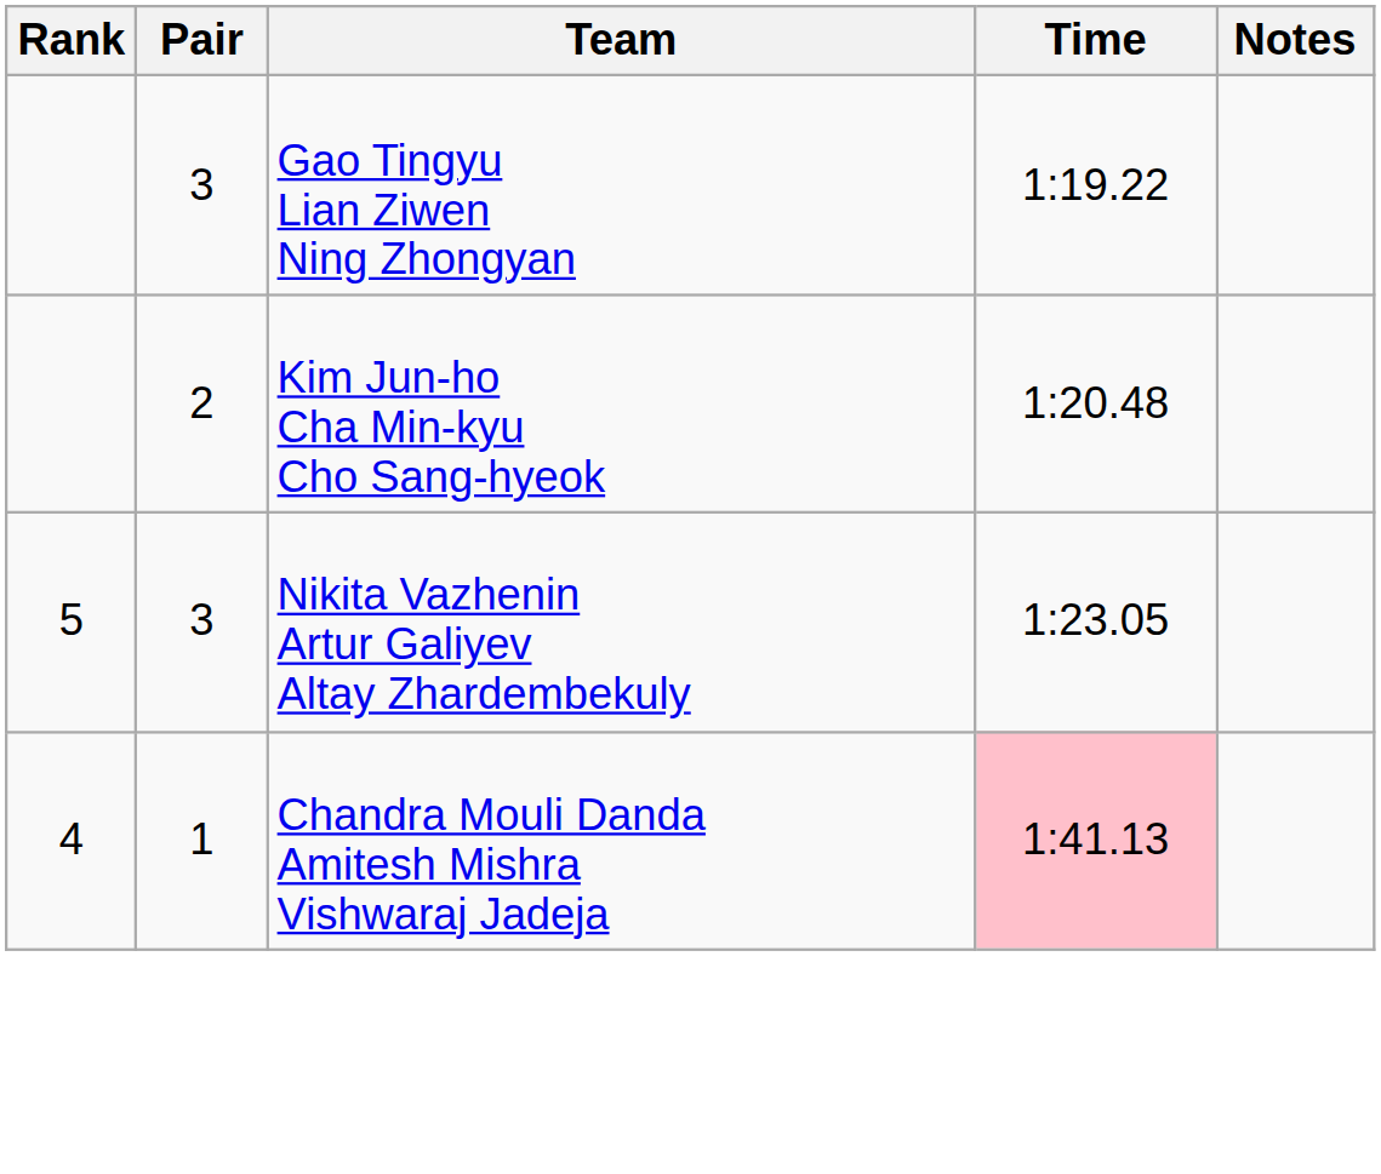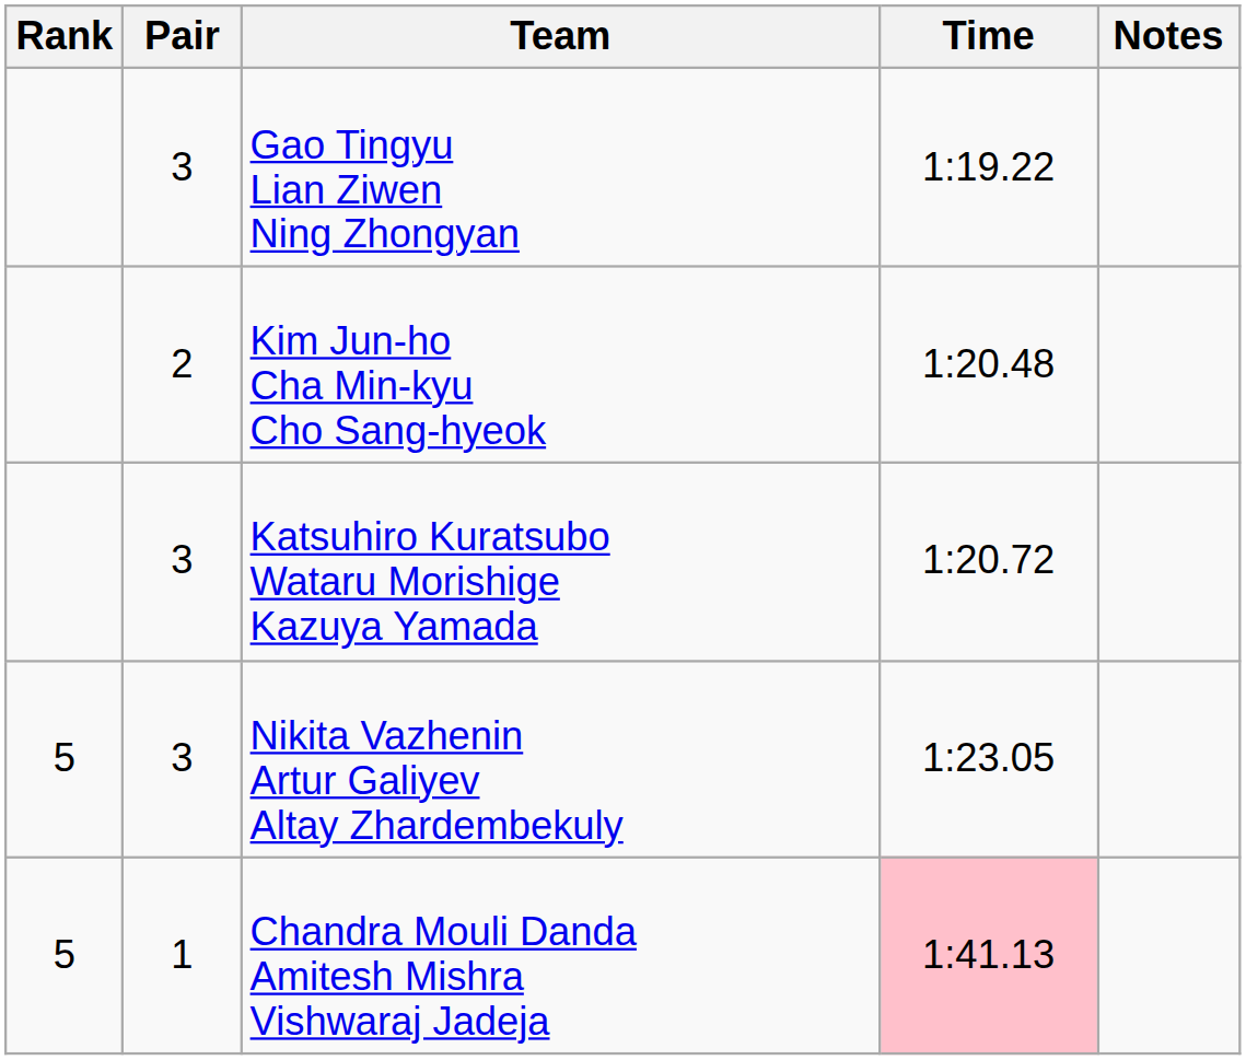+ row: 3 | Katsuhiro Kuratsubo Wataru Morishige Kazuya Yamada | 1:20.72
Chandra Mouli Danda Amitesh Mishra Vishwaraj Jadeja | Rank: 4 -> 5
